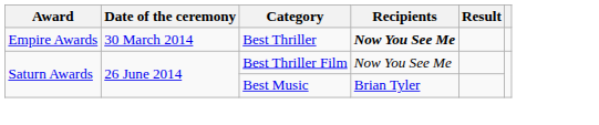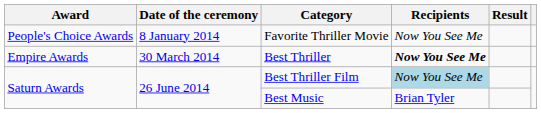+ row: People's Choice Awards | 8 January 2014 | Favorite Thriller Movie | Now You See Me
Best Thriller Film | Recipients: no background -> lightblue background
